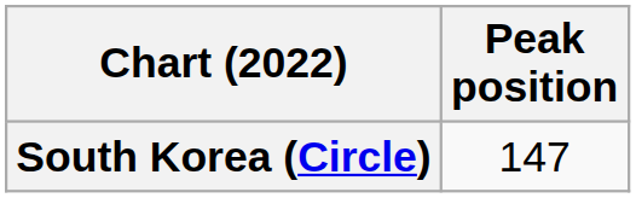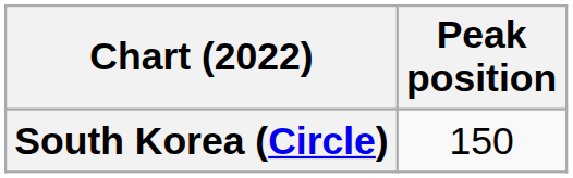South Korea (Circle) | Peak position: 147 -> 150
